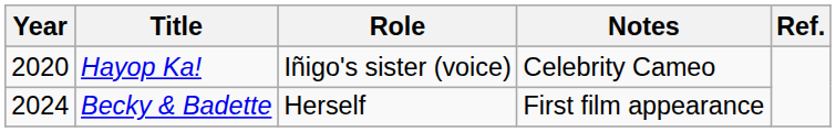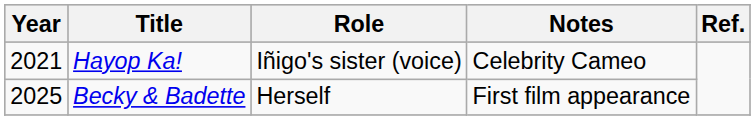Hayop Ka! | Year: 2020 -> 2021
Becky & Badette | Year: 2024 -> 2025
